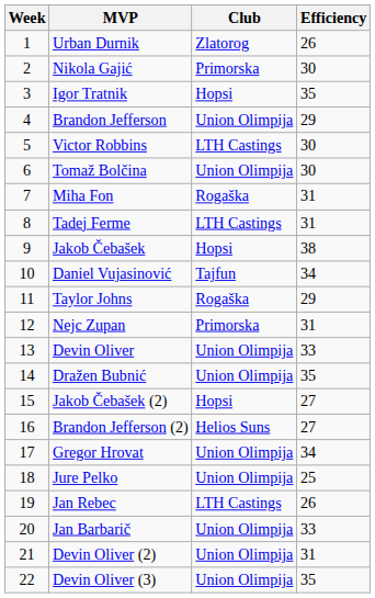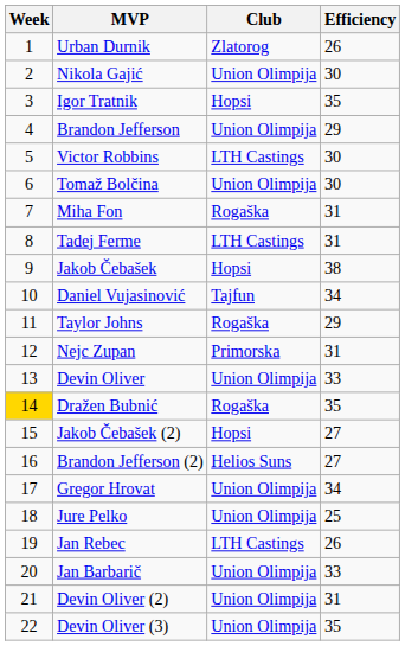Nikola Gajić | Club: Primorska -> Union Olimpija
Dražen Bubnić | Week: no background -> gold background
Dražen Bubnić | Club: Union Olimpija -> Rogaška
